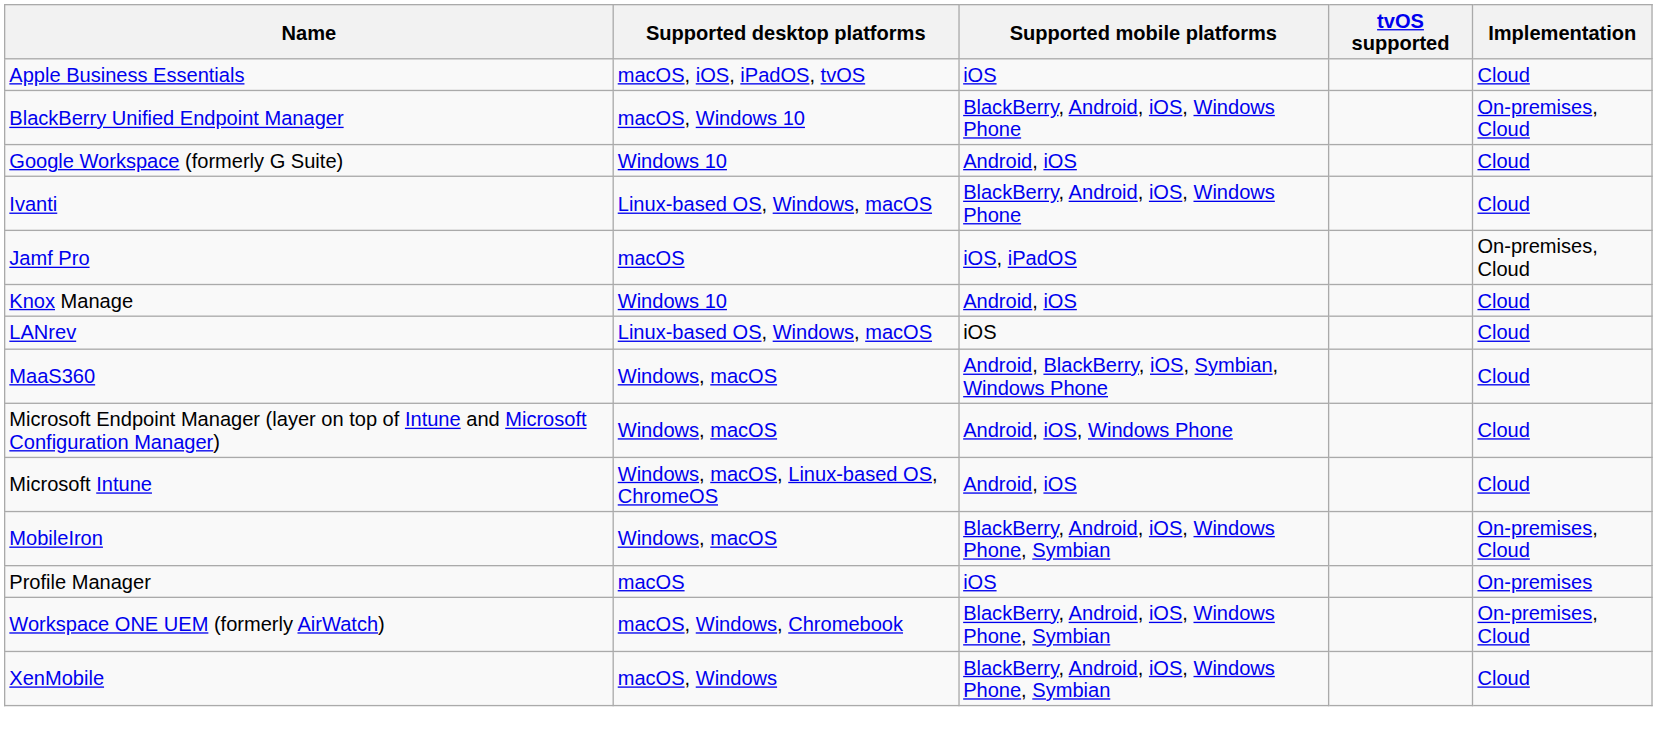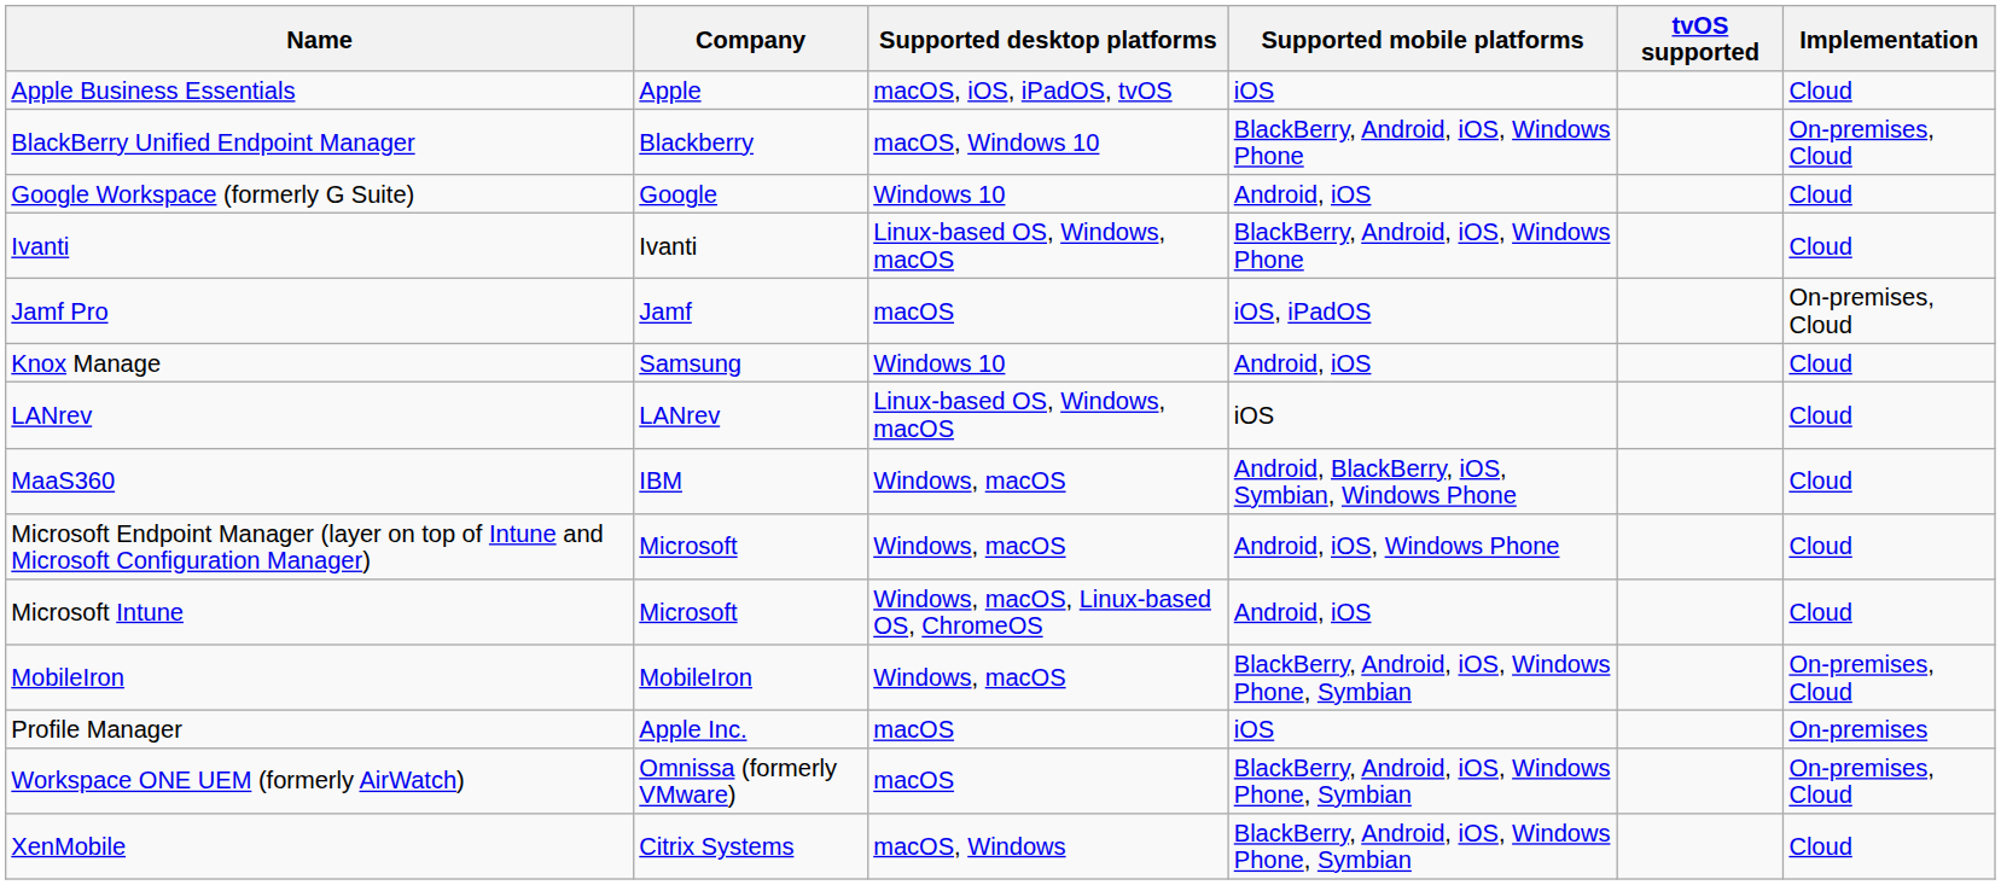+ column: Company | Apple | Blackberry | Google | Ivanti | Jamf | Samsung | LANrev | IBM | Microsoft | Microsoft | MobileIron | Apple Inc. | Omnissa (formerly VMware) | Citrix Systems
Workspace ONE UEM (formerly AirWatch) | Supported desktop platforms: macOS, Windows, Chromebook -> macOS
